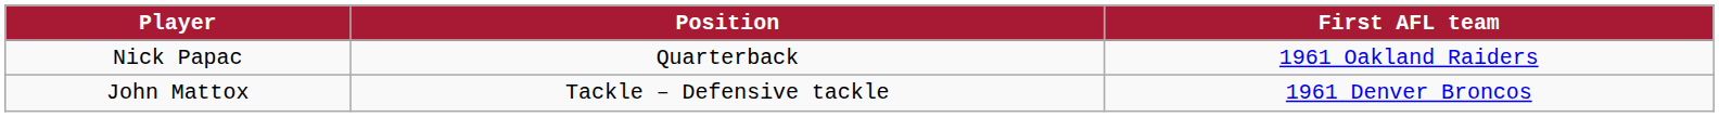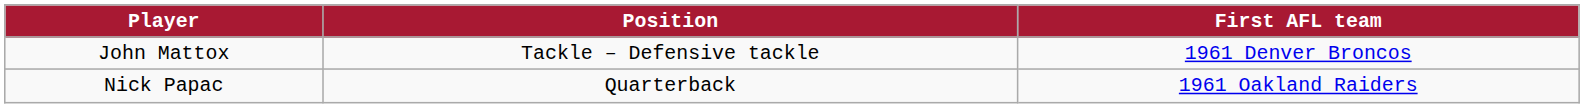rows swapped: John Mattox <-> Nick Papac
